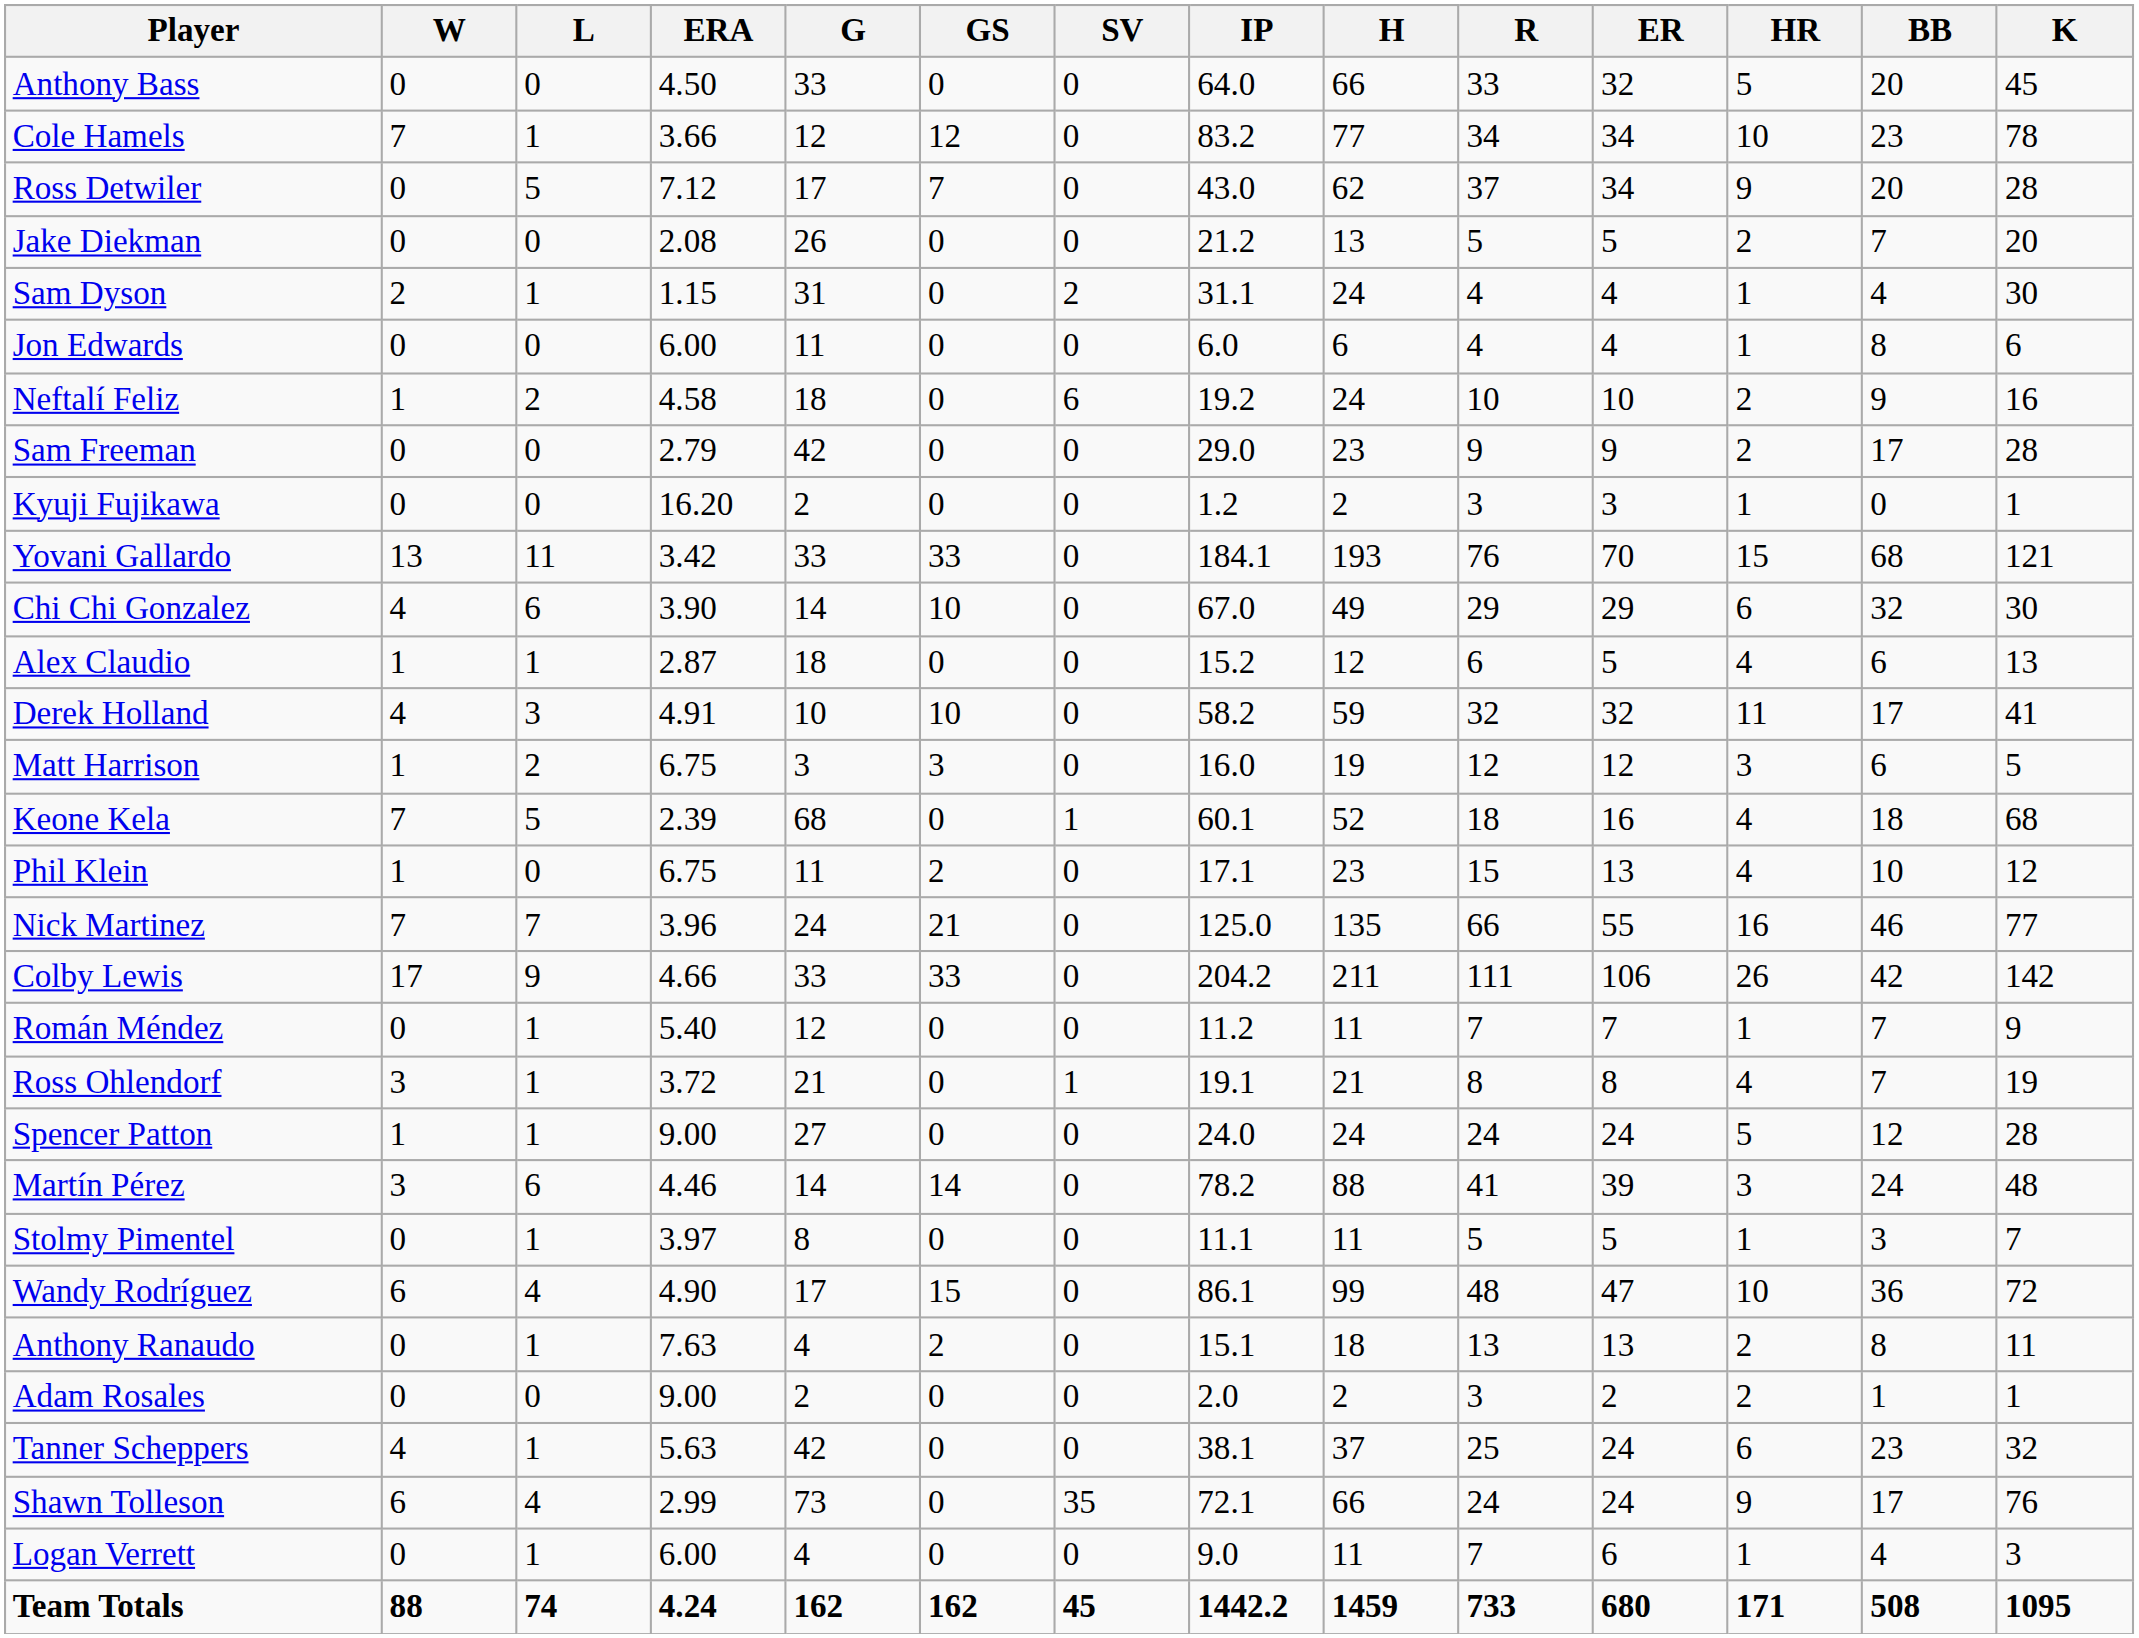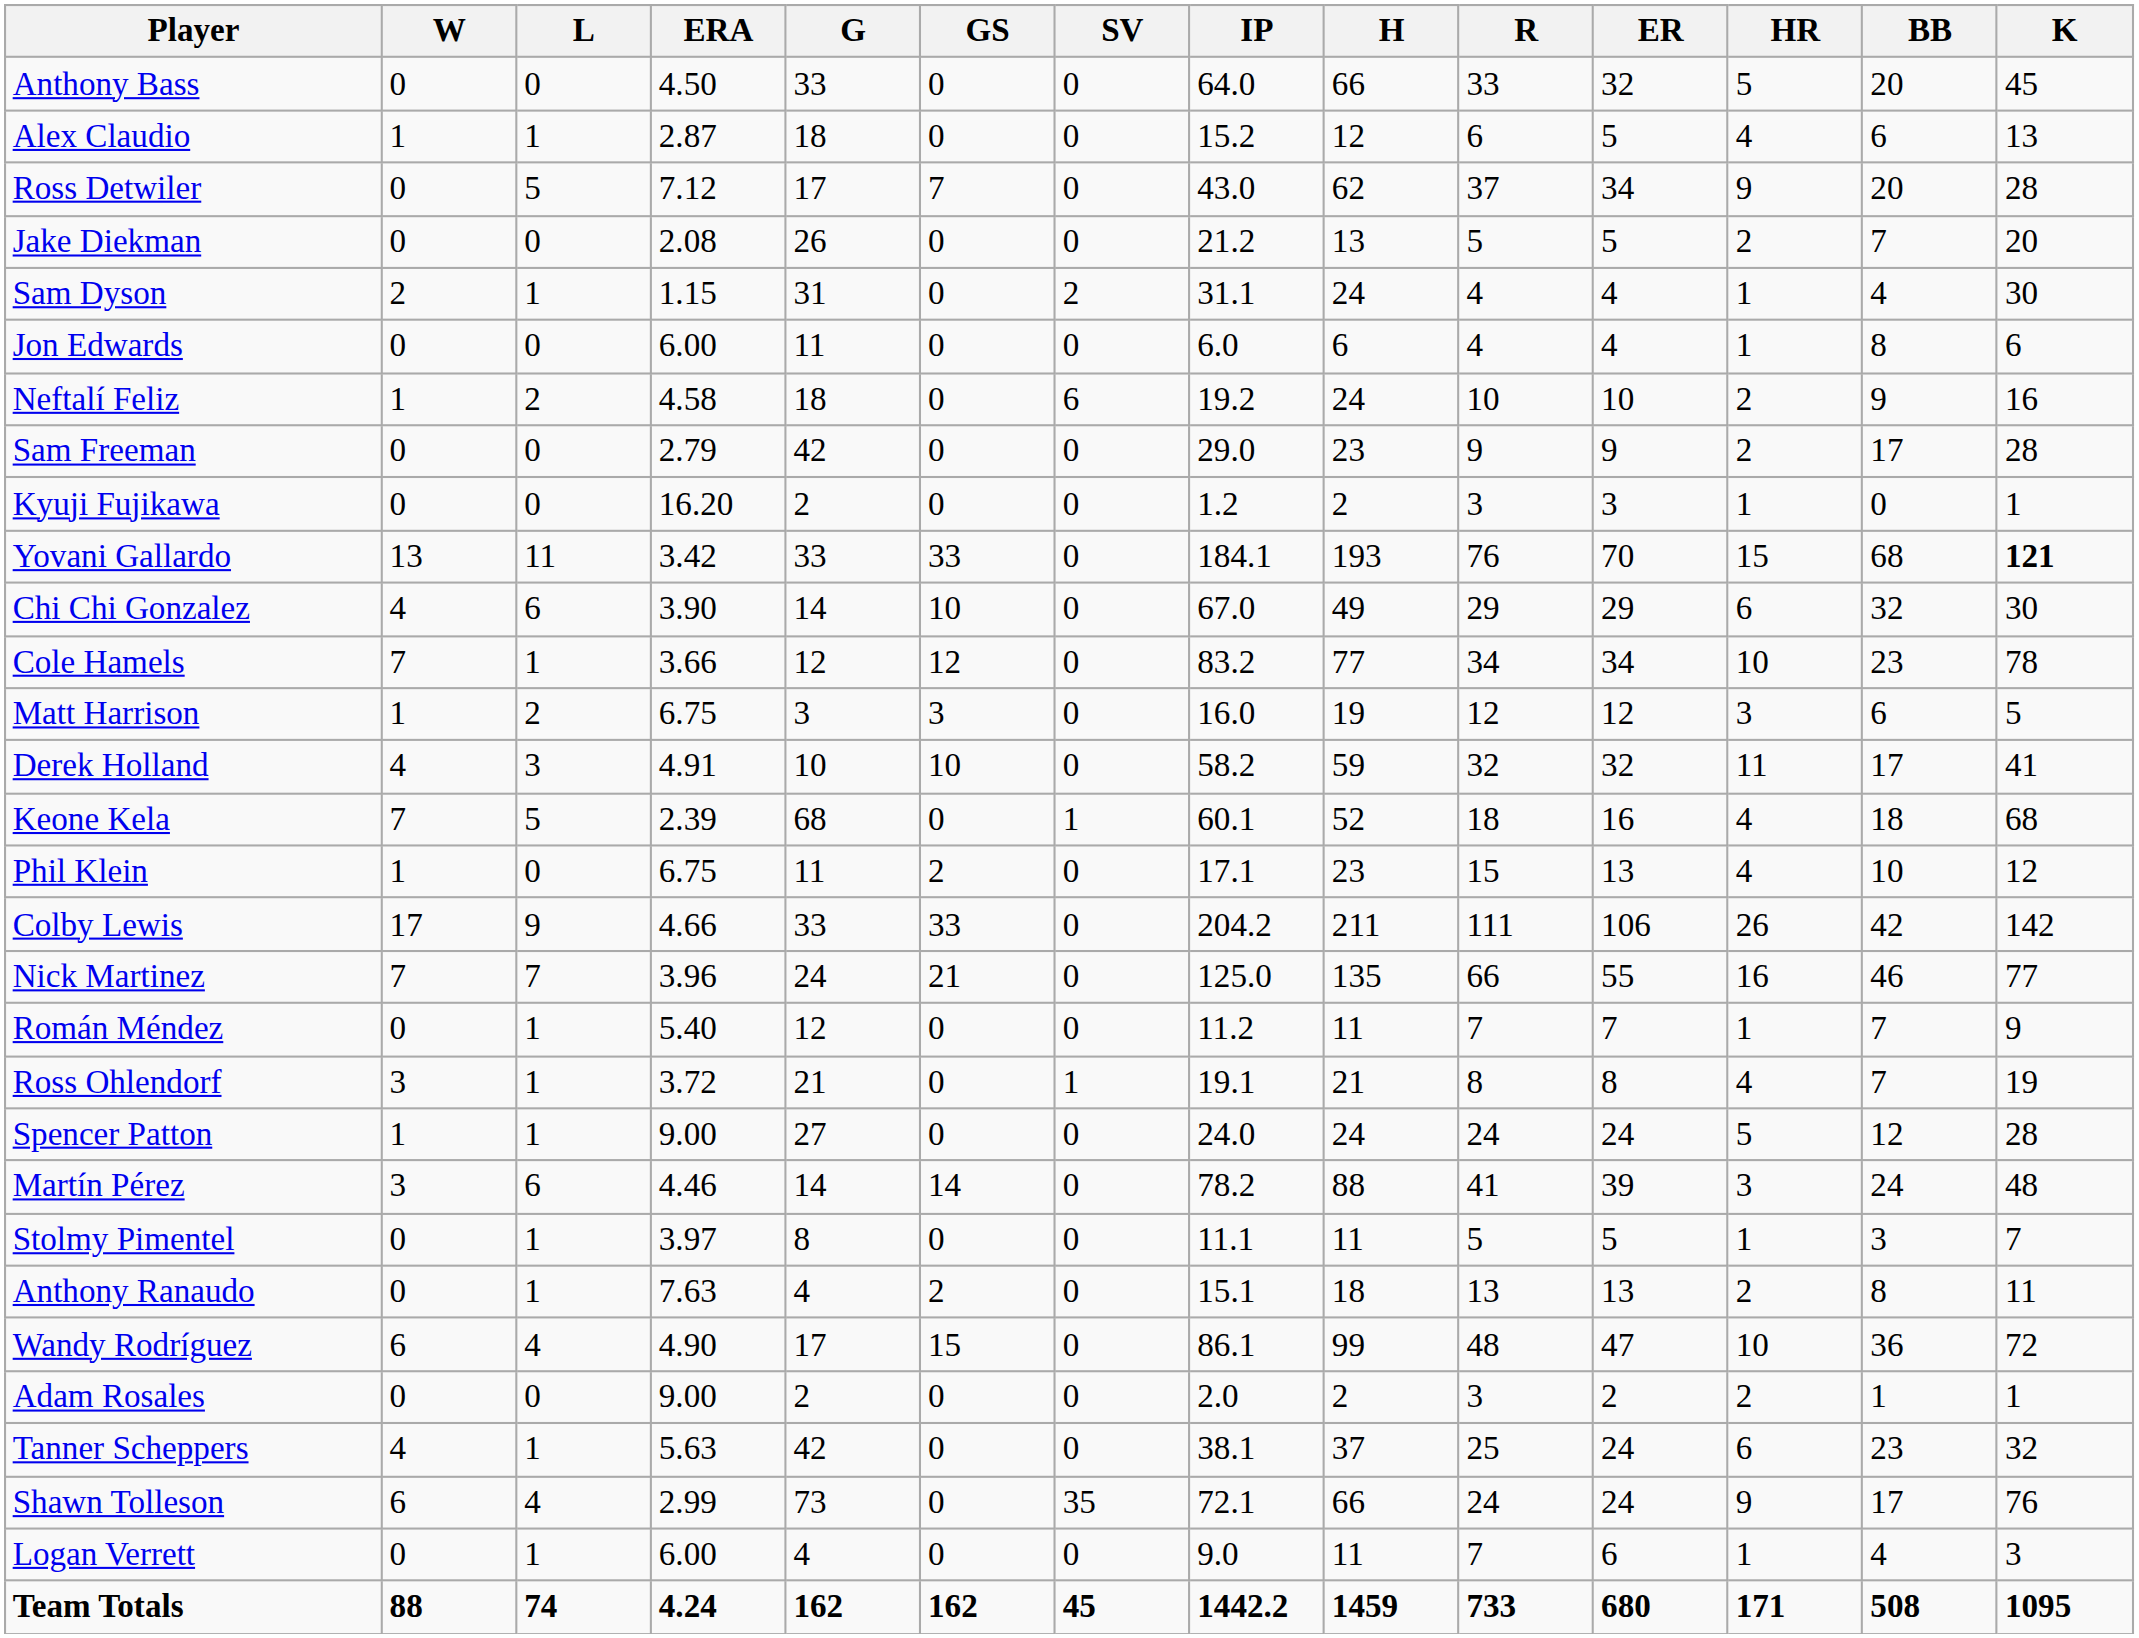rows swapped: Alex Claudio <-> Cole Hamels
Yovani Gallardo | K: normal -> bold
rows swapped: Matt Harrison <-> Derek Holland
rows swapped: Colby Lewis <-> Nick Martinez
rows swapped: Anthony Ranaudo <-> Wandy Rodríguez
